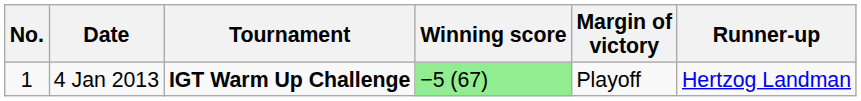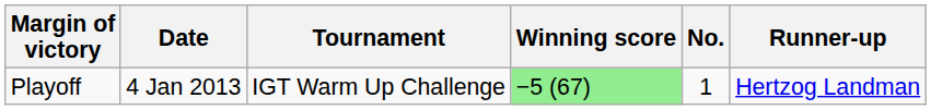columns swapped: No. <-> Margin of victory
4 Jan 2013 | Tournament: bold -> normal
